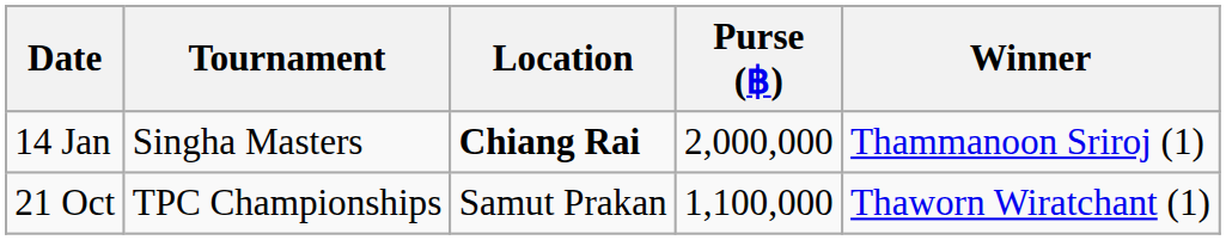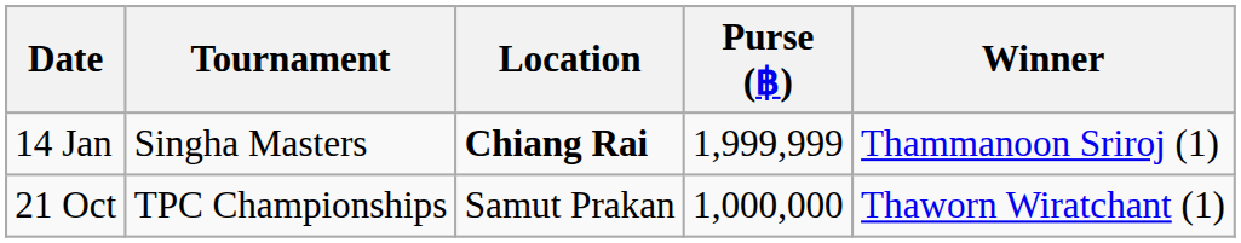14 Jan | Purse (฿): 2,000,000 -> 1,999,999
21 Oct | Purse (฿): 1,100,000 -> 1,000,000
